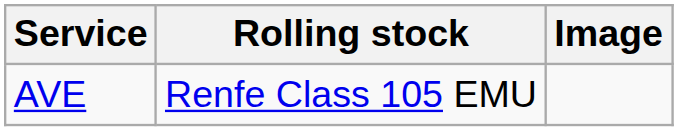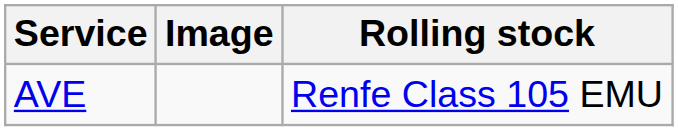columns swapped: Rolling stock <-> Image
